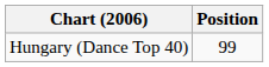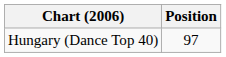Hungary (Dance Top 40) | Position: 99 -> 97
